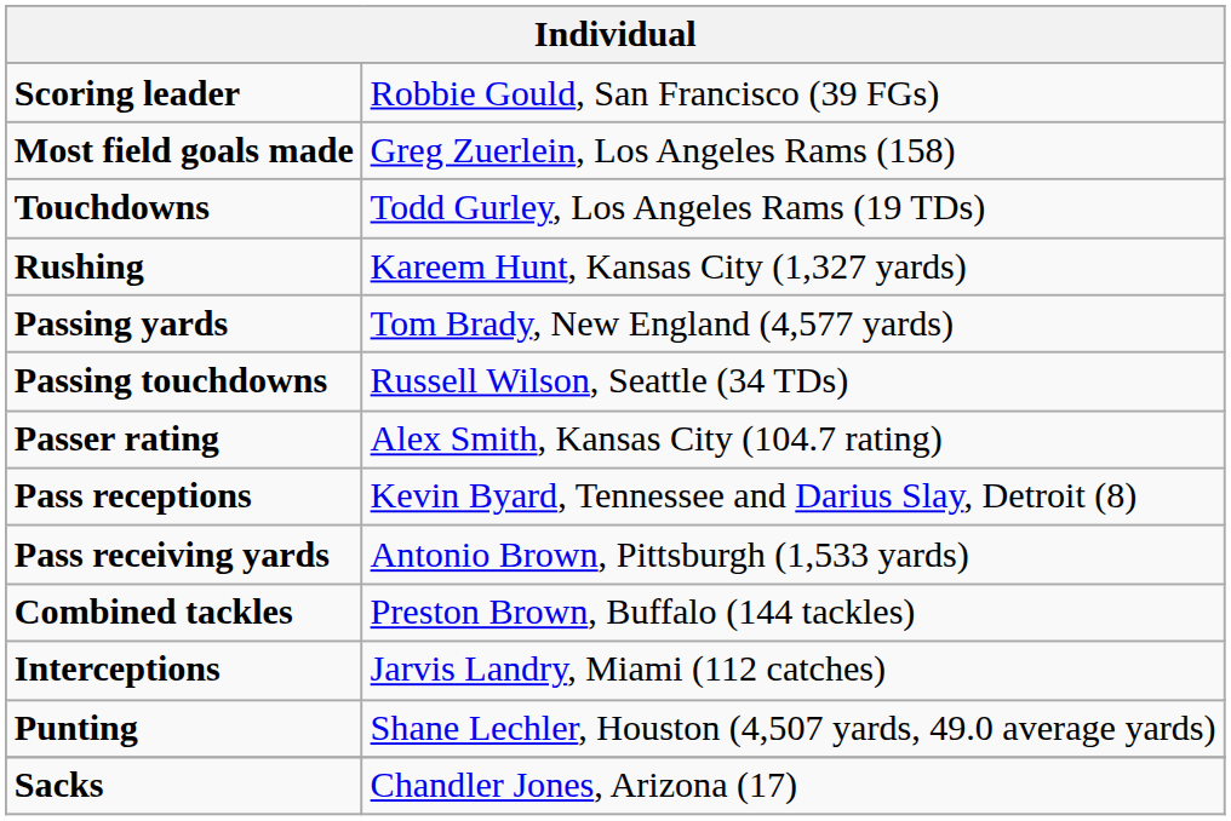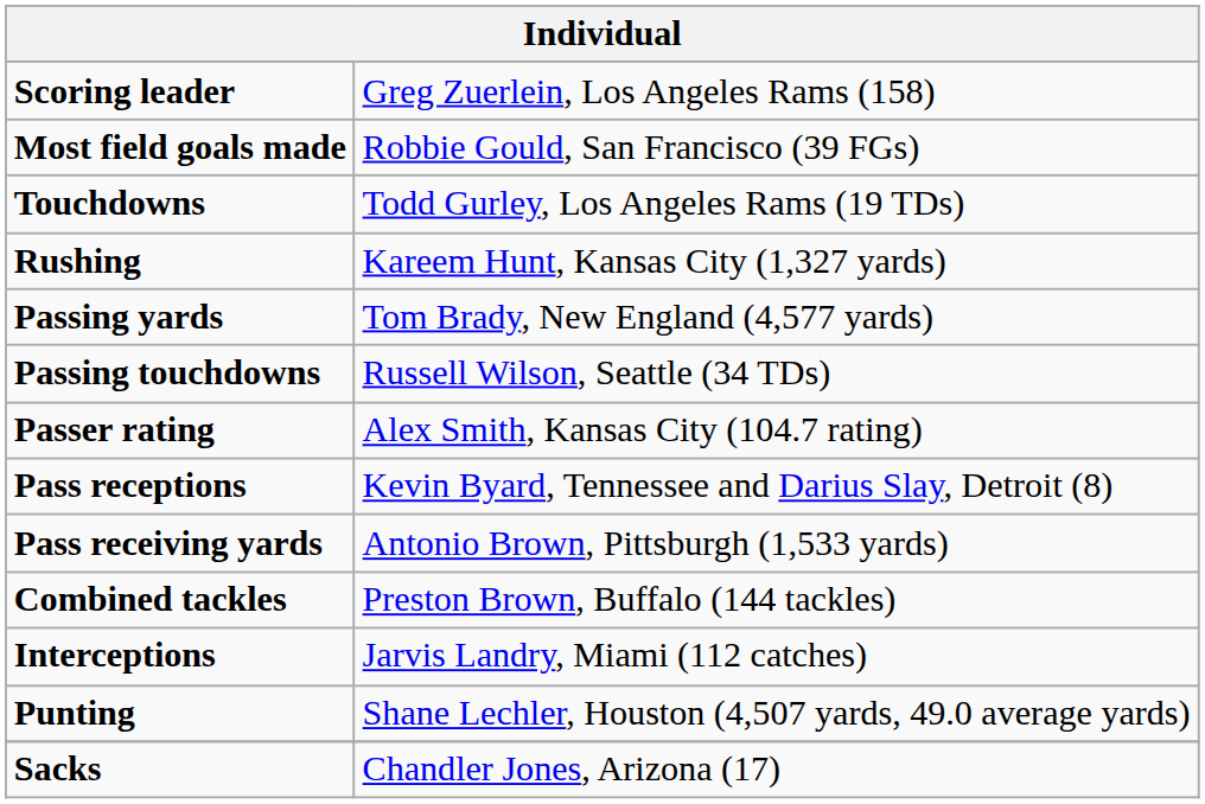Scoring leader | column 2: Robbie Gould, San Francisco (39 FGs) -> Greg Zuerlein, Los Angeles Rams (158)
Most field goals made | column 2: Greg Zuerlein, Los Angeles Rams (158) -> Robbie Gould, San Francisco (39 FGs)
